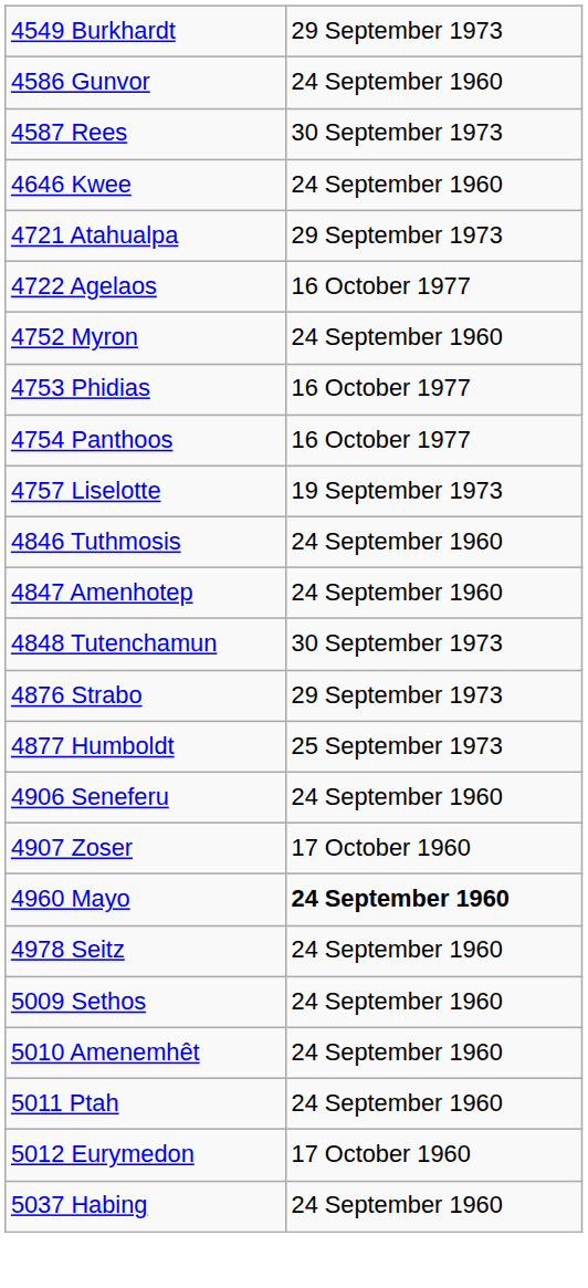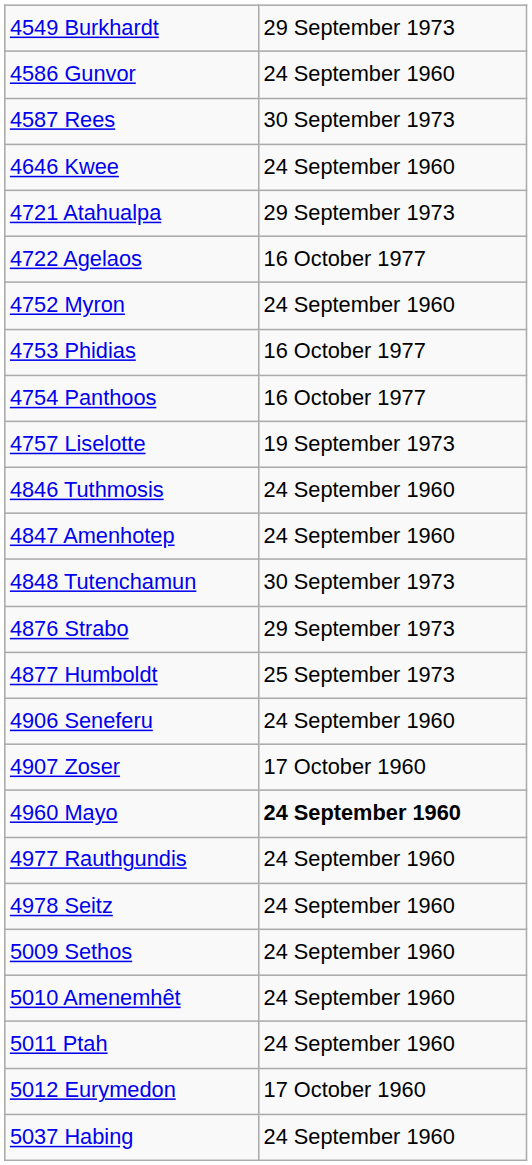+ row: 4977 Rauthgundis | 24 September 1960
